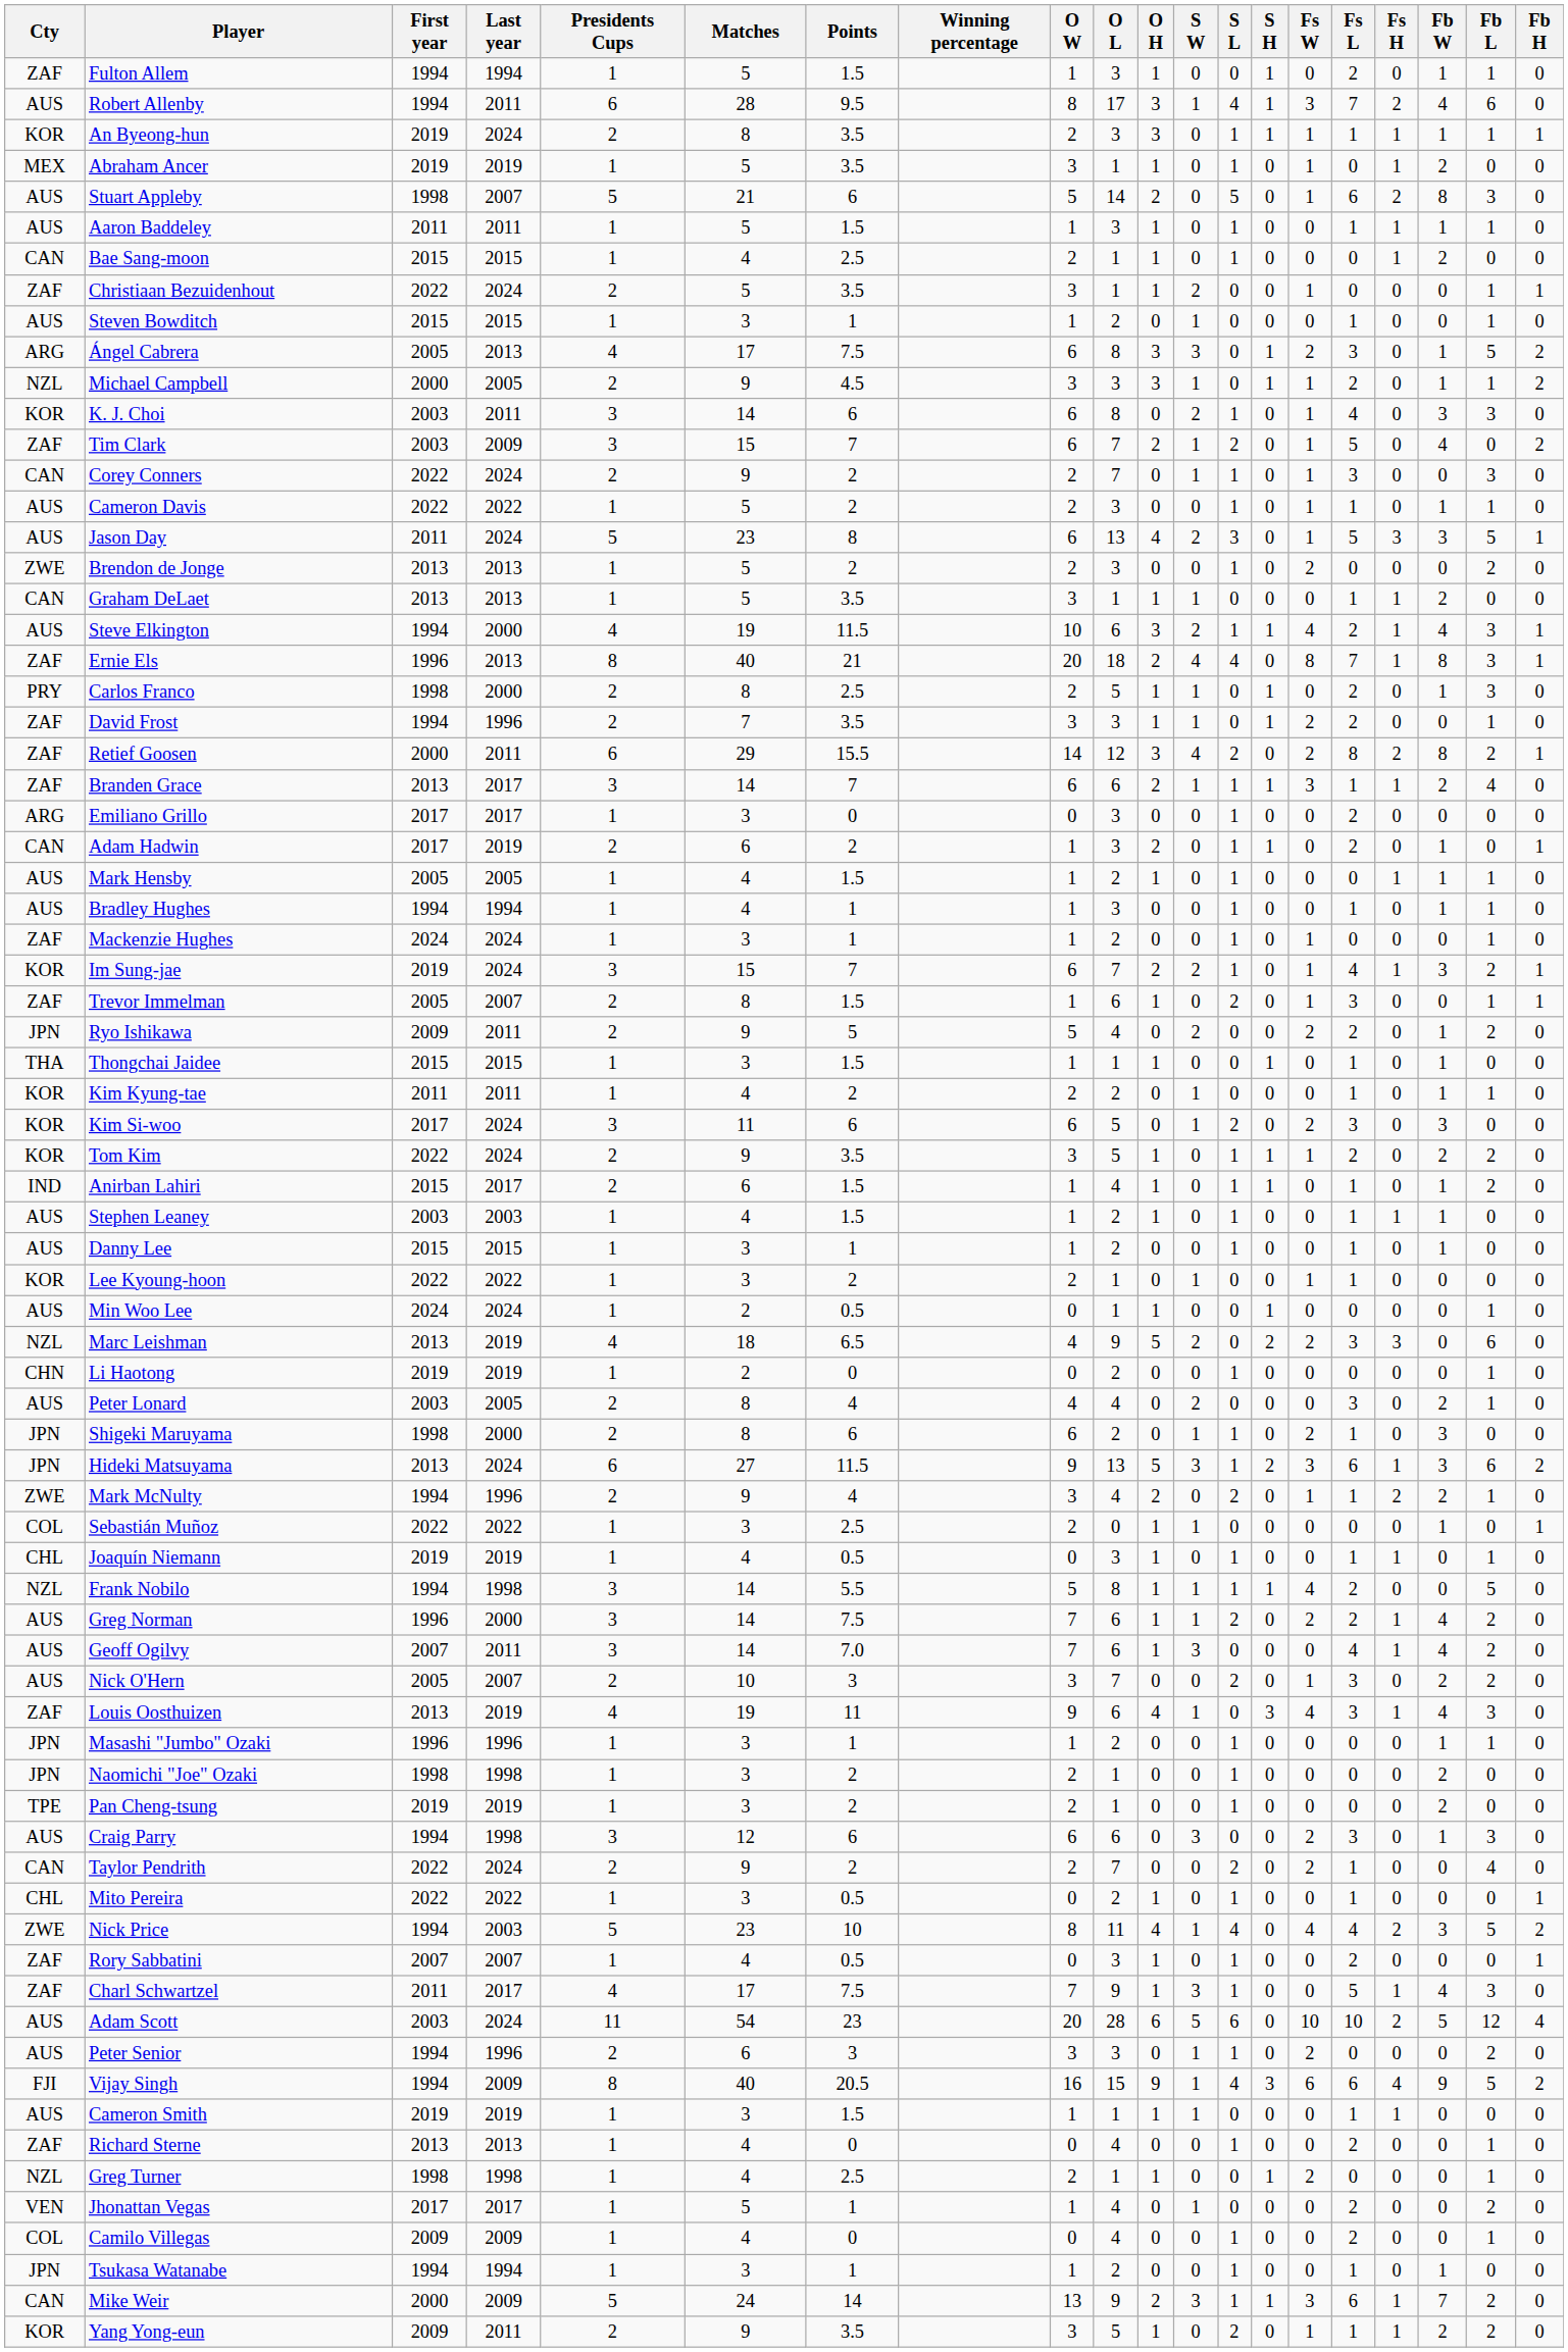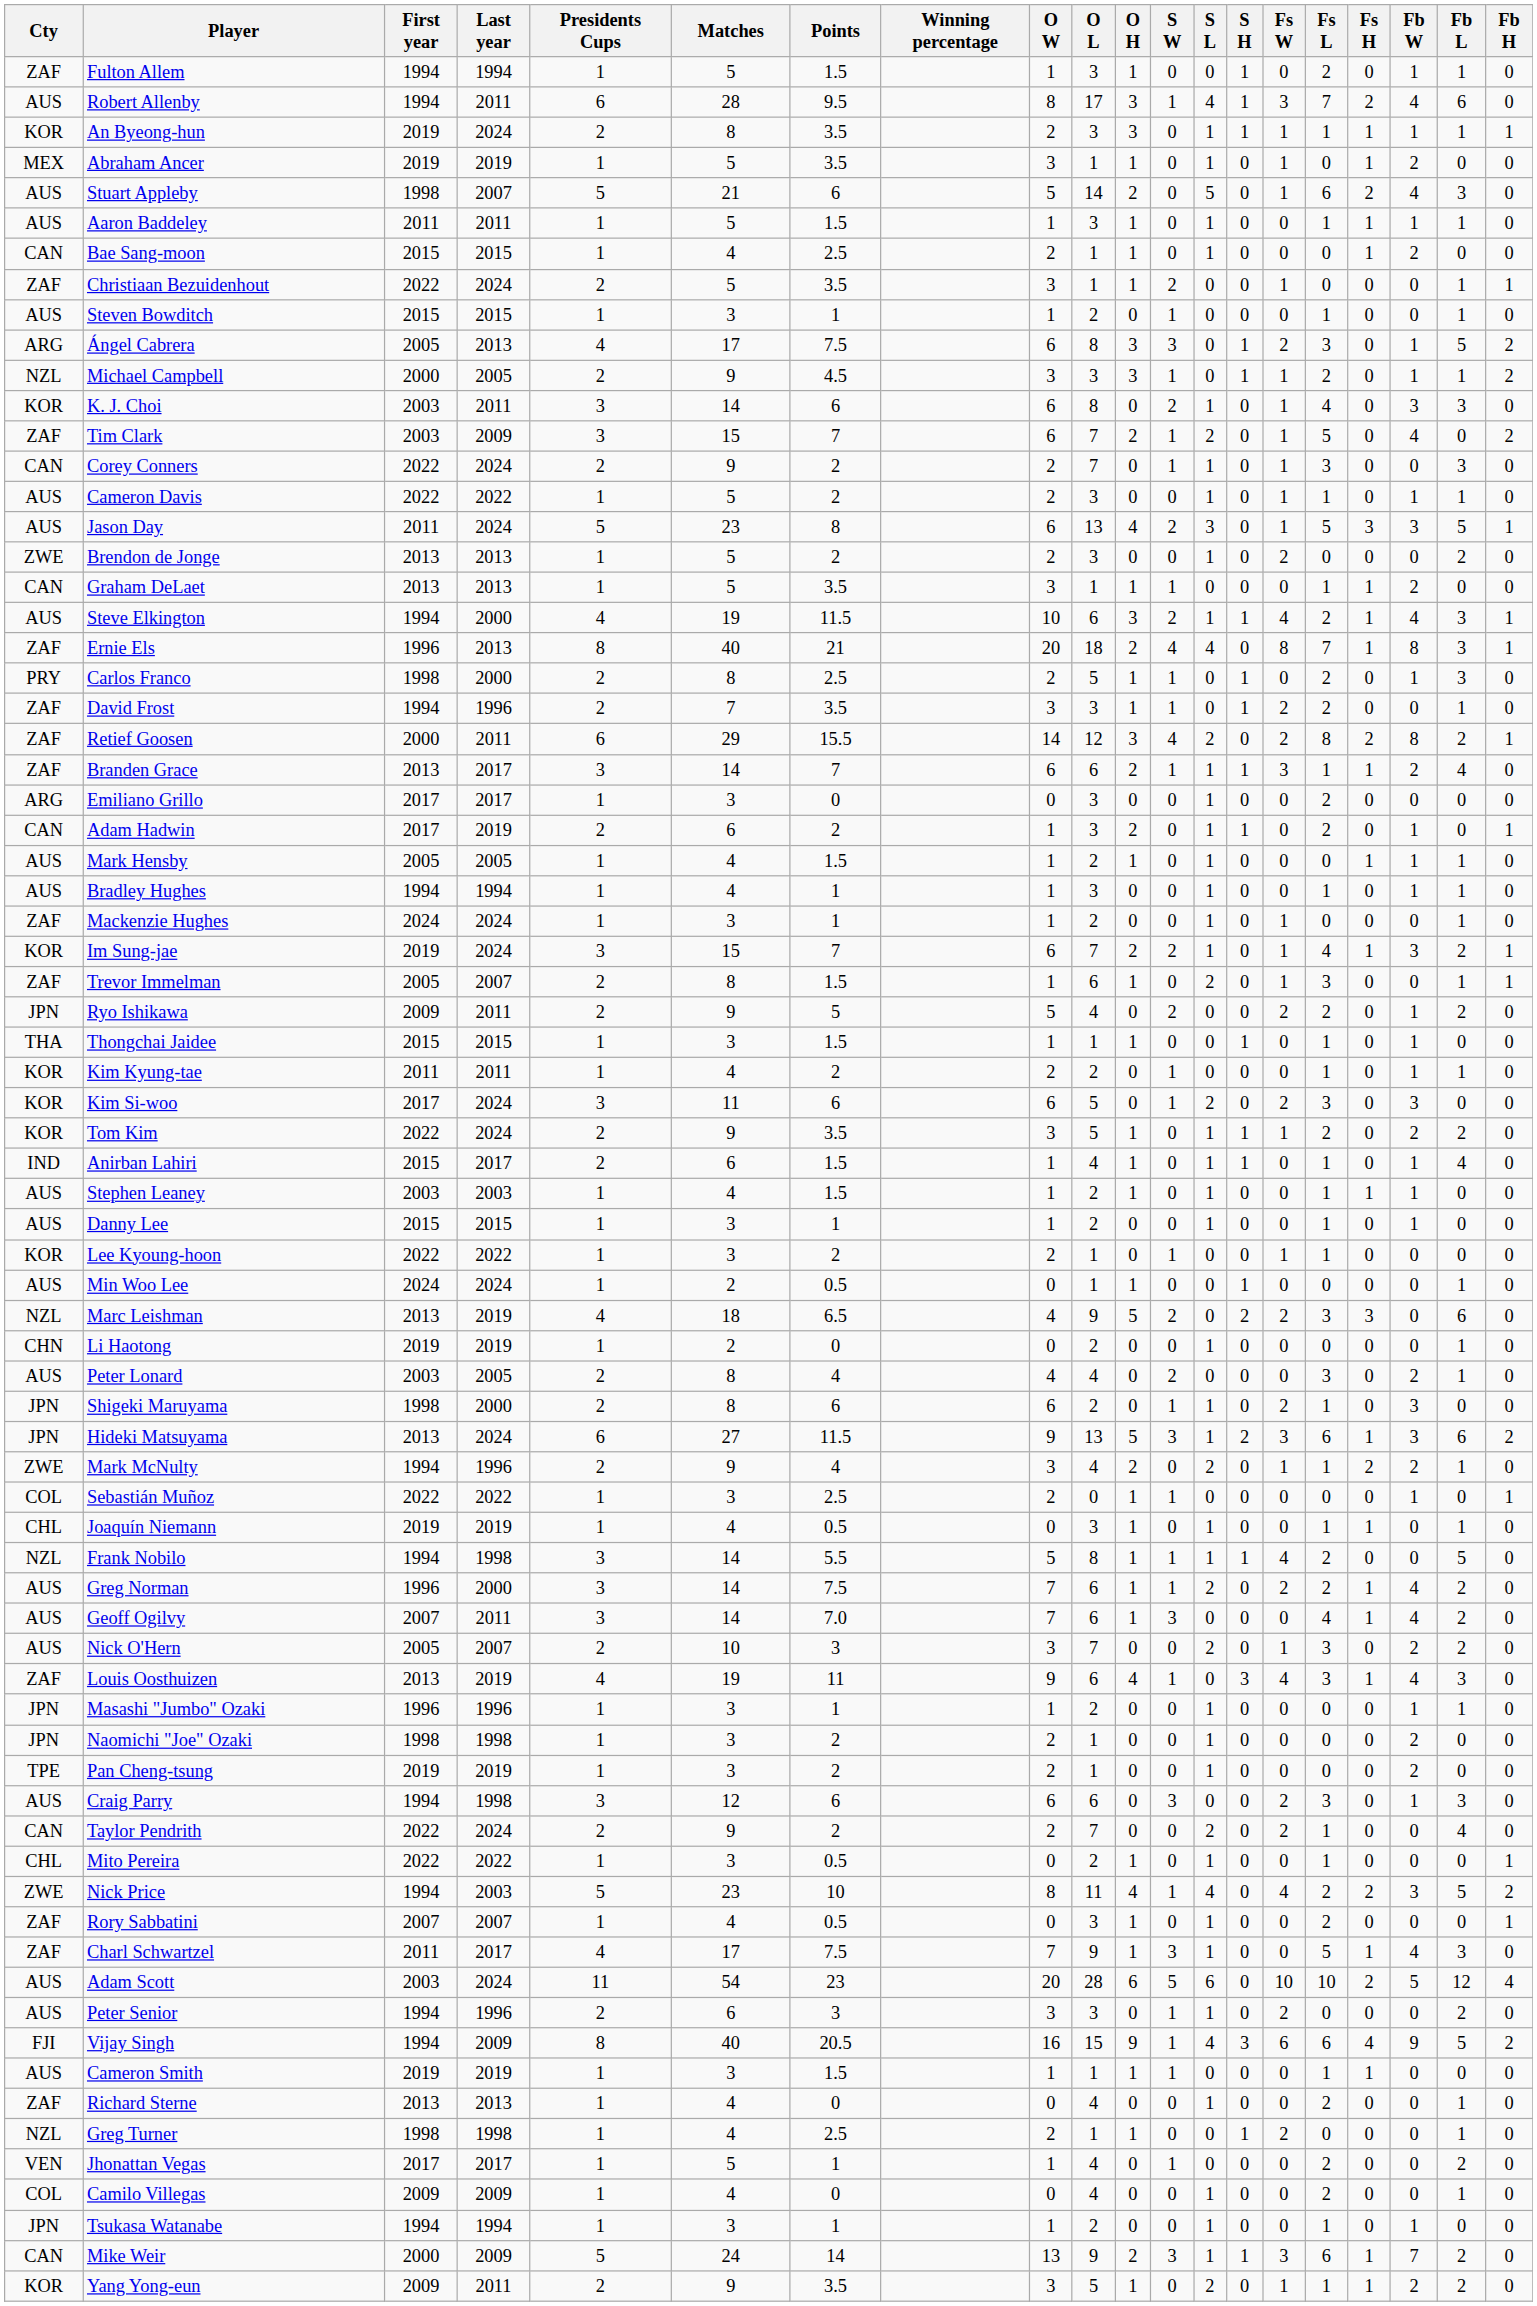Stuart Appleby | Fb W: 8 -> 4
Anirban Lahiri | Fb L: 2 -> 4
Nick Price | Fs L: 4 -> 2
